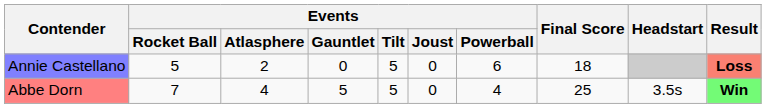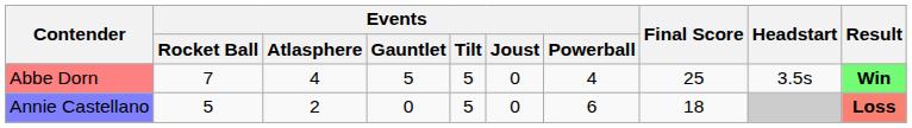rows swapped: Abbe Dorn <-> Annie Castellano
